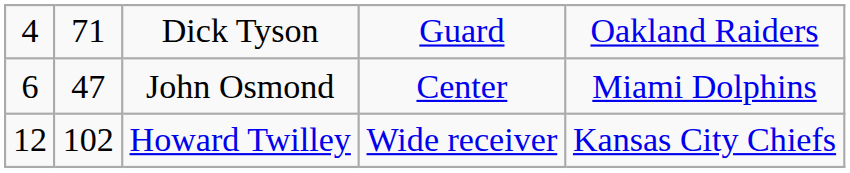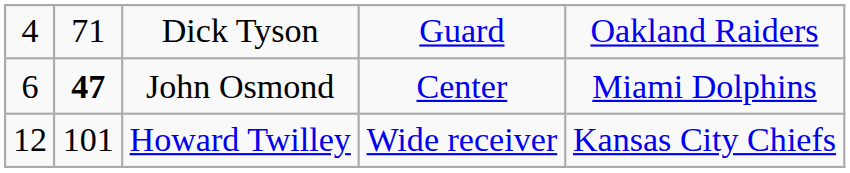John Osmond | column 2: normal -> bold
Howard Twilley | column 2: 102 -> 101
